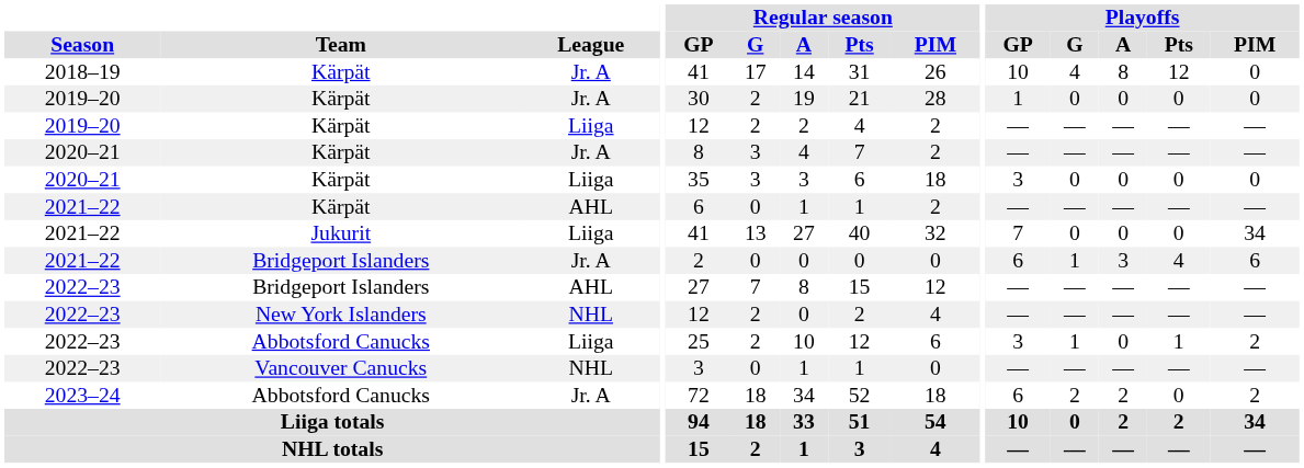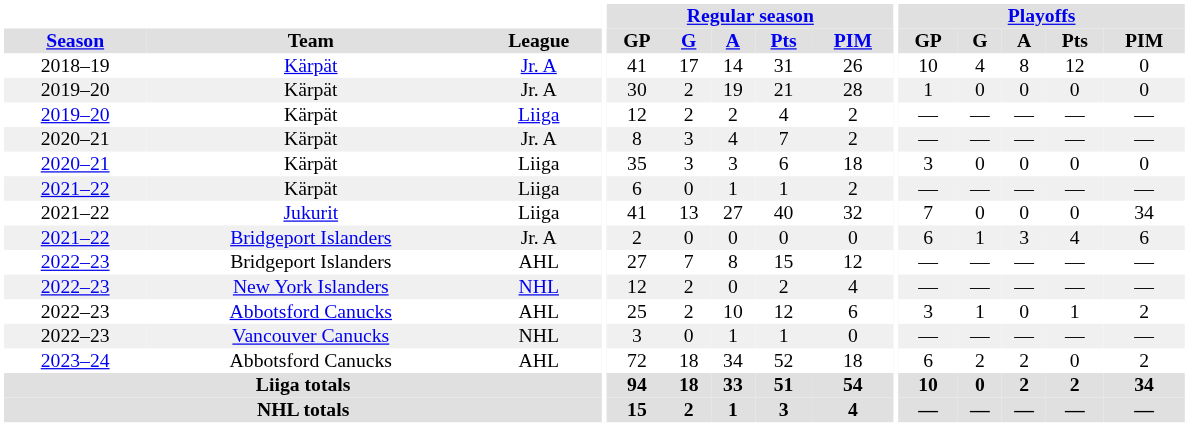2021–22 / Kärpät | League: AHL -> Liiga
2022–23 / Abbotsford Canucks | League: Liiga -> AHL
2023–24 | League: Jr. A -> AHL
